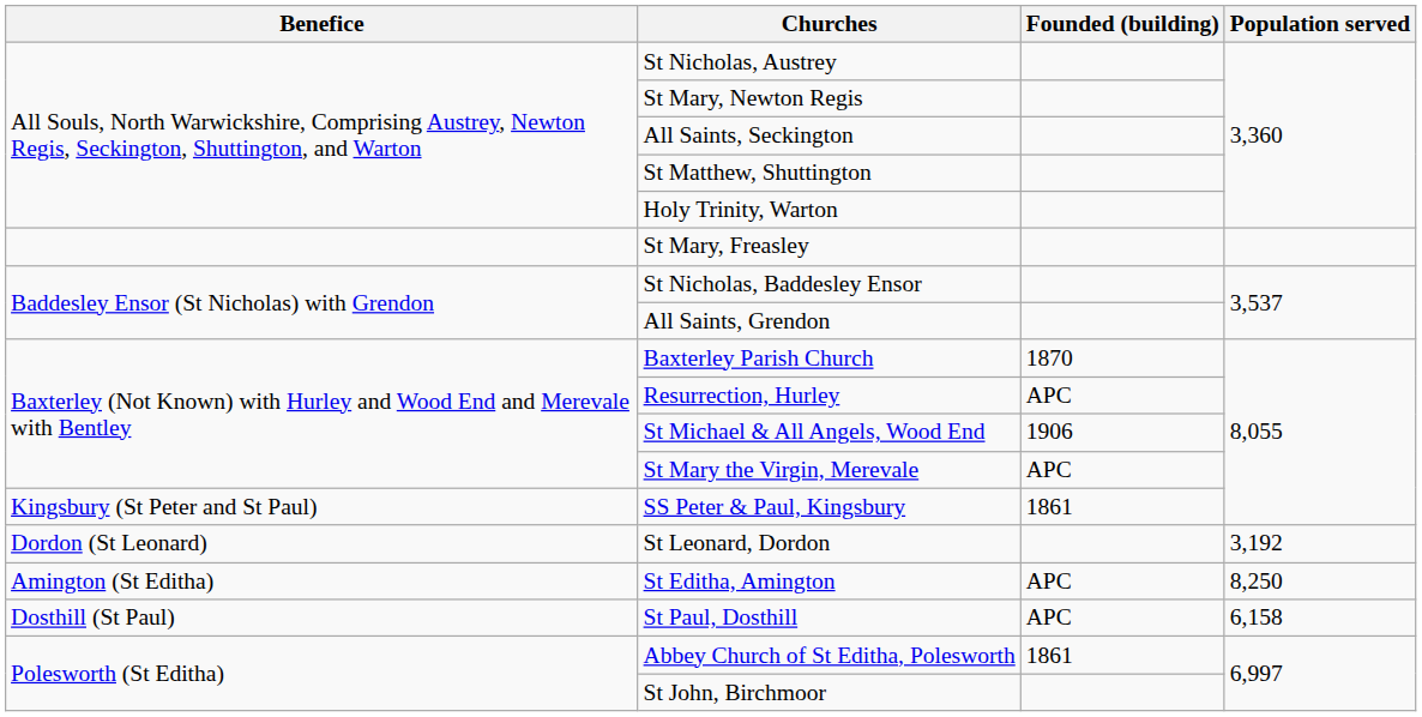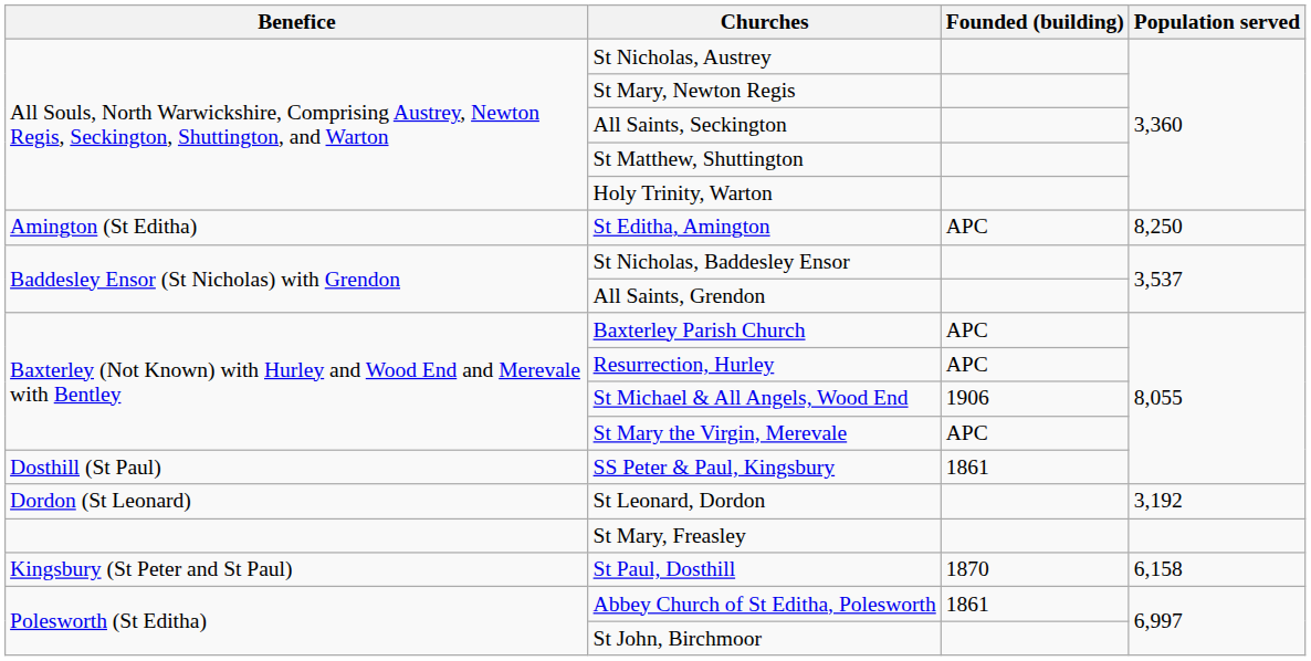rows swapped: St Editha, Amington <-> St Mary, Freasley
Baxterley Parish Church | Founded (building): 1870 -> APC
SS Peter & Paul, Kingsbury | Benefice: Kingsbury (St Peter and St Paul) -> Dosthill (St Paul)
St Paul, Dosthill | Benefice: Dosthill (St Paul) -> Kingsbury (St Peter and St Paul)
St Paul, Dosthill | Founded (building): APC -> 1870
